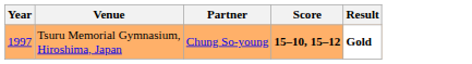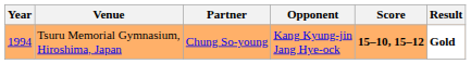+ column: Opponent | Kang Kyung-jin Jang Hye-ock
Tsuru Memorial Gymnasium, Hiroshima, Japan | Year: 1997 -> 1994
